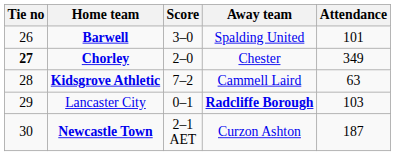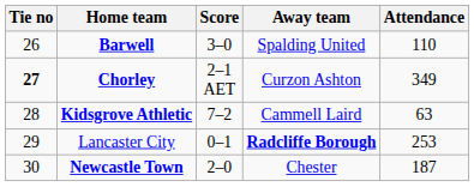Barwell | Attendance: 101 -> 110
Chorley | Score: 2–0 -> 2–1 AET
Chorley | Away team: Chester -> Curzon Ashton
Lancaster City | Attendance: 103 -> 253
Newcastle Town | Score: 2–1 AET -> 2–0
Newcastle Town | Away team: Curzon Ashton -> Chester
